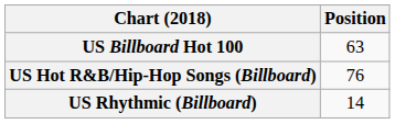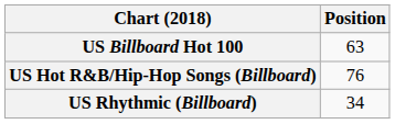US Rhythmic (Billboard) | Position: 14 -> 34
